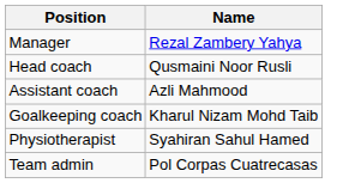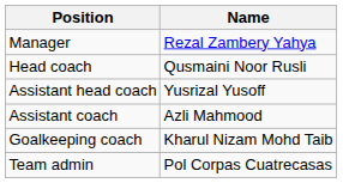+ row: Assistant head coach | Yusrizal Yusoff
- row: Physiotherapist | Syahiran Sahul Hamed
